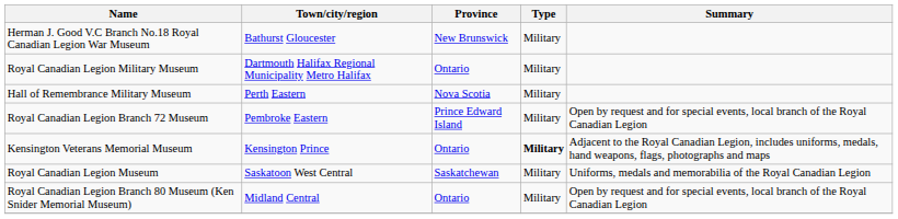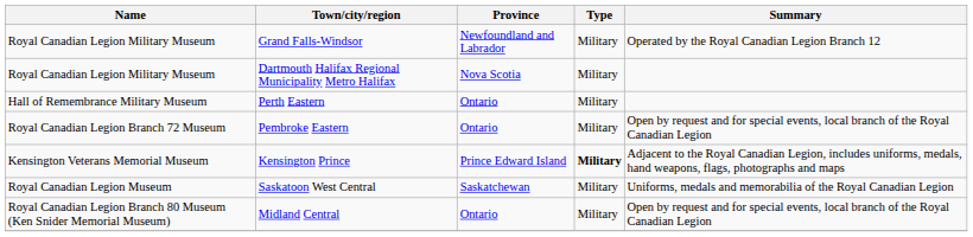- row: Herman J. Good V.C Branch No.18 Royal Canadian Legion War Museum | Bathurst Gloucester | New Brunswick | Military
+ row: Royal Canadian Legion Military Museum | Grand Falls-Windsor | Newfoundland and Labrador | Military | Operated by the Royal Canadian Legion Branch 12
Dartmouth Halifax Regional Municipality Metro Halifax | Province: Ontario -> Nova Scotia
Perth Eastern | Province: Nova Scotia -> Ontario
Pembroke Eastern | Province: Prince Edward Island -> Ontario
Kensington Prince | Province: Ontario -> Prince Edward Island
